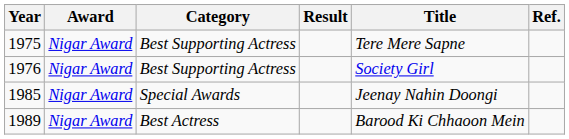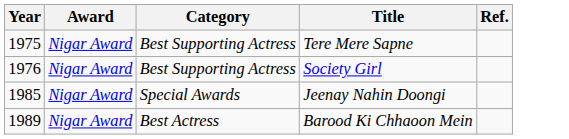- column: Result
